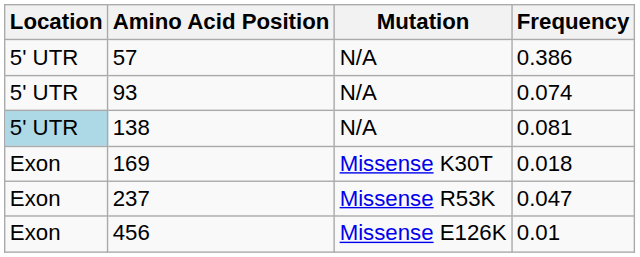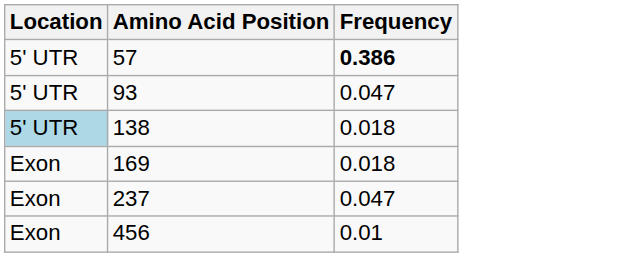- column: Mutation | N/A | N/A | N/A | Missense K30T | Missense R53K | Missense E126K
57 | Frequency: normal -> bold
93 | Frequency: 0.074 -> 0.047
138 | Frequency: 0.081 -> 0.018
